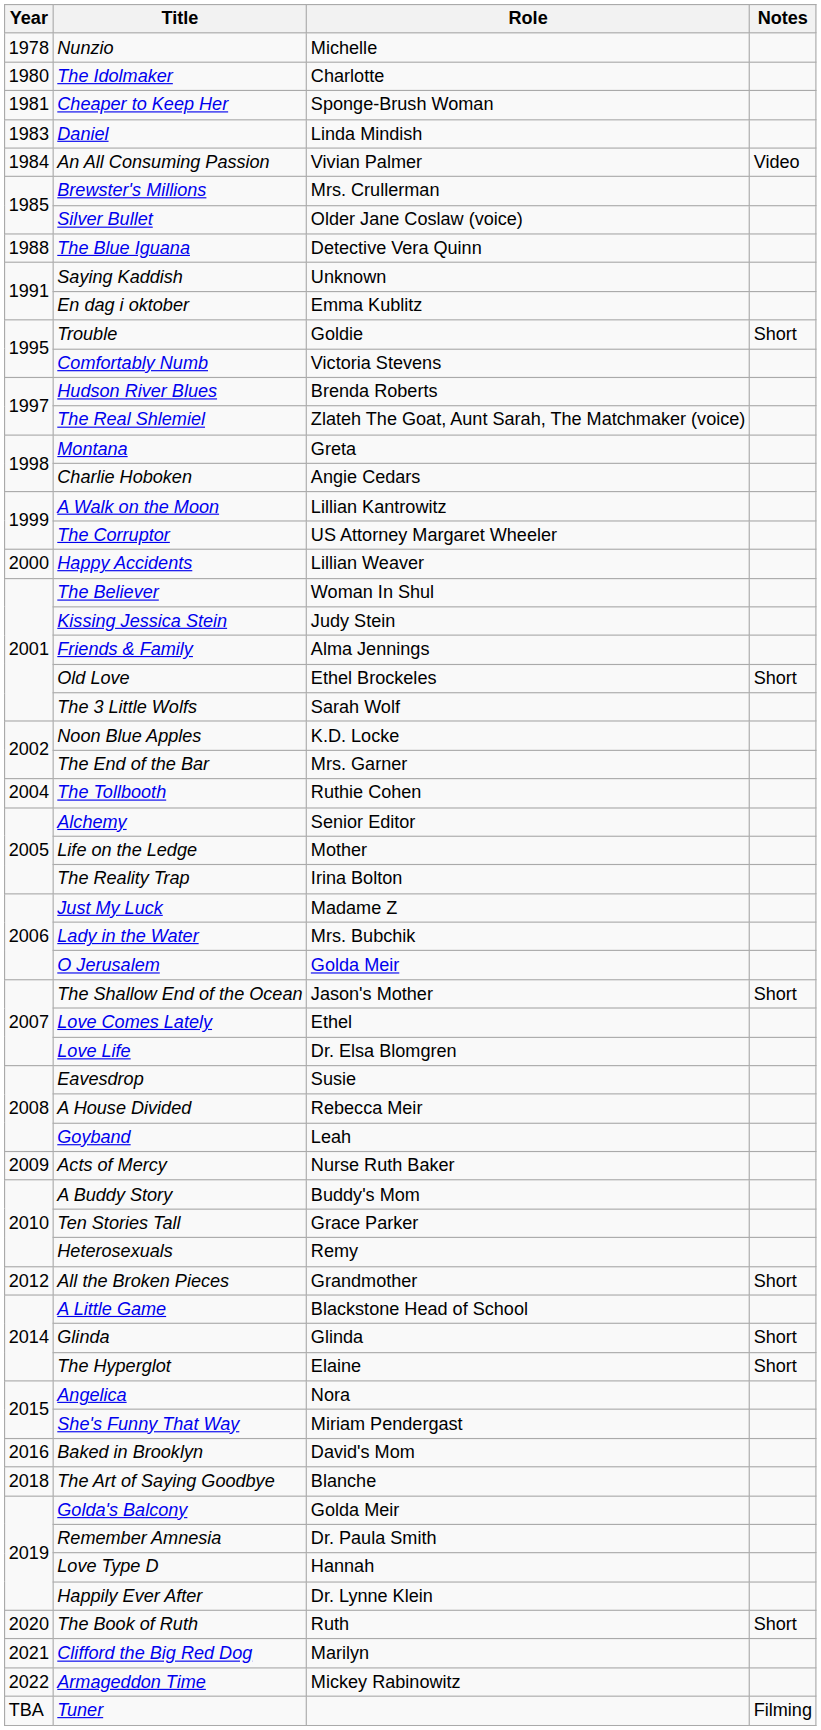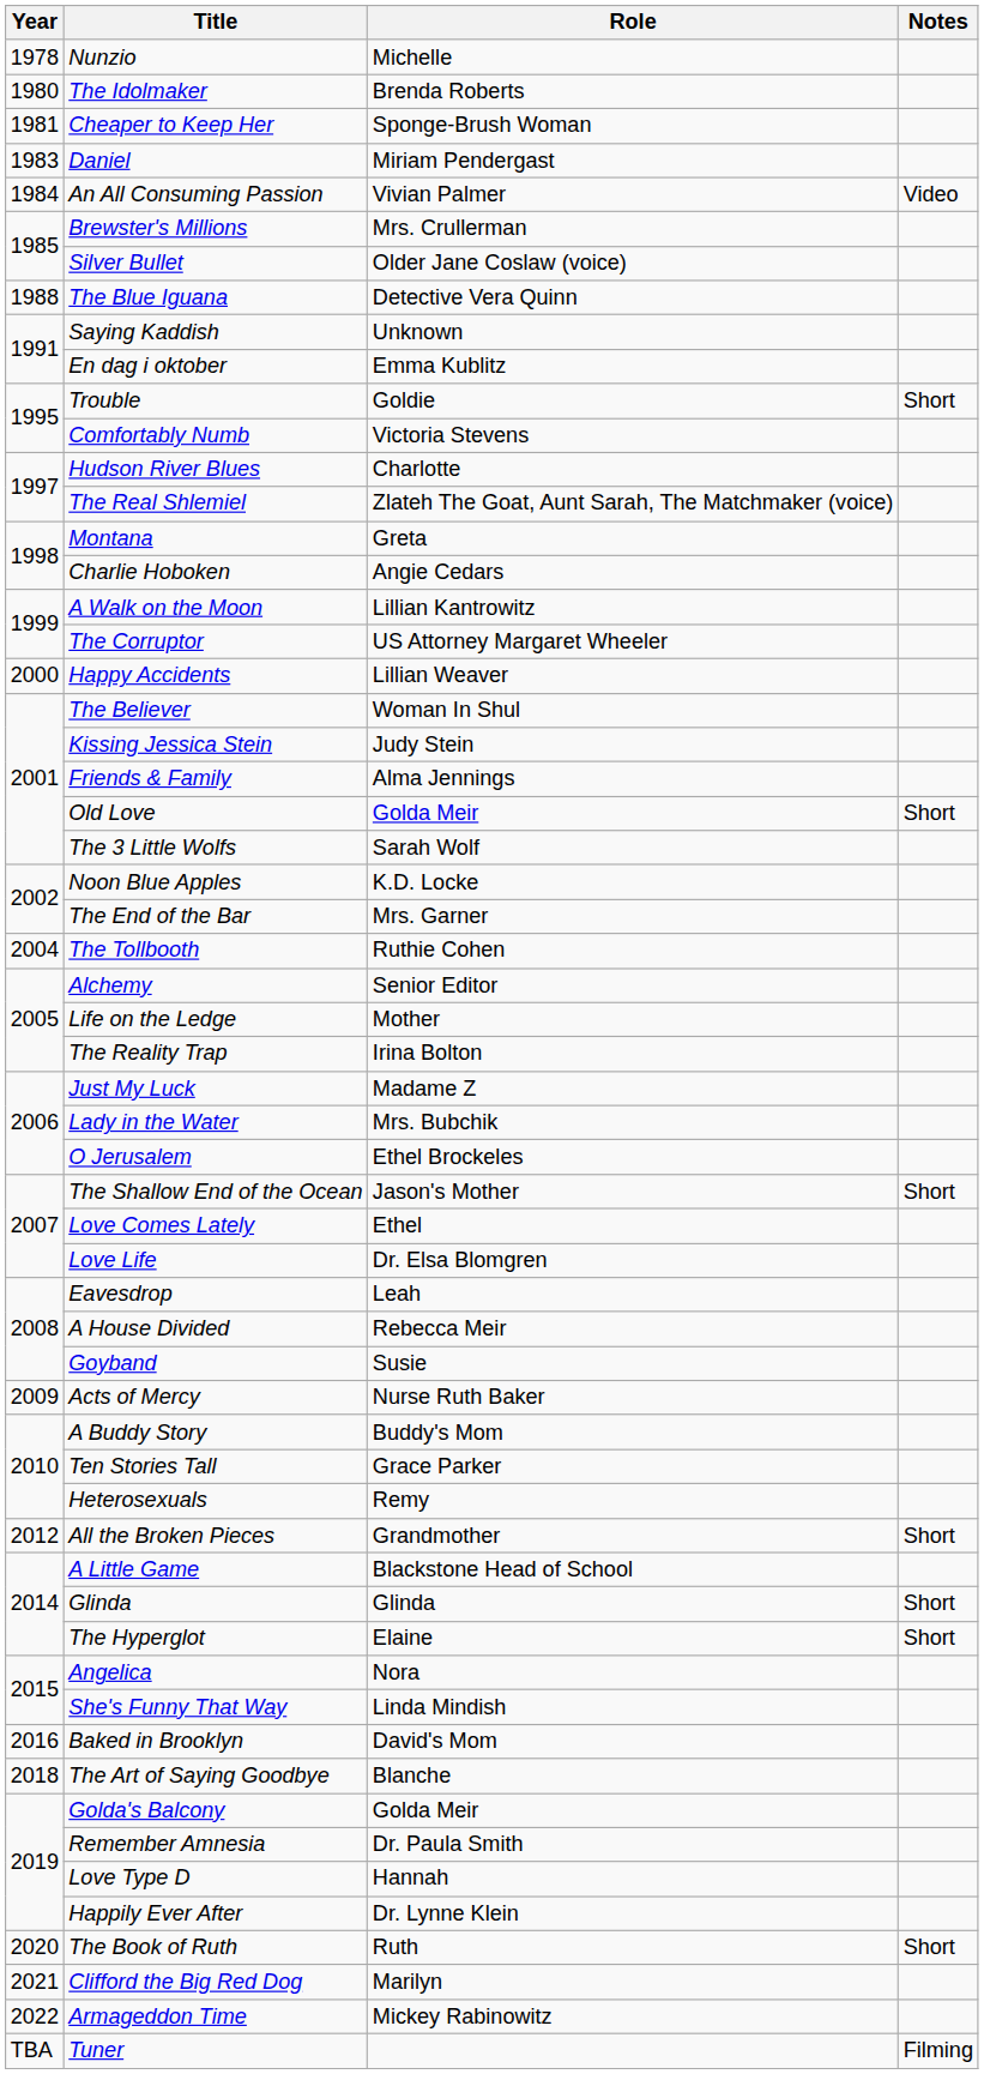The Idolmaker | Role: Charlotte -> Brenda Roberts
Daniel | Role: Linda Mindish -> Miriam Pendergast
Hudson River Blues | Role: Brenda Roberts -> Charlotte
Old Love | Role: Ethel Brockeles -> Golda Meir
O Jerusalem | Role: Golda Meir -> Ethel Brockeles
Eavesdrop | Role: Susie -> Leah
Goyband | Role: Leah -> Susie
She's Funny That Way | Role: Miriam Pendergast -> Linda Mindish
